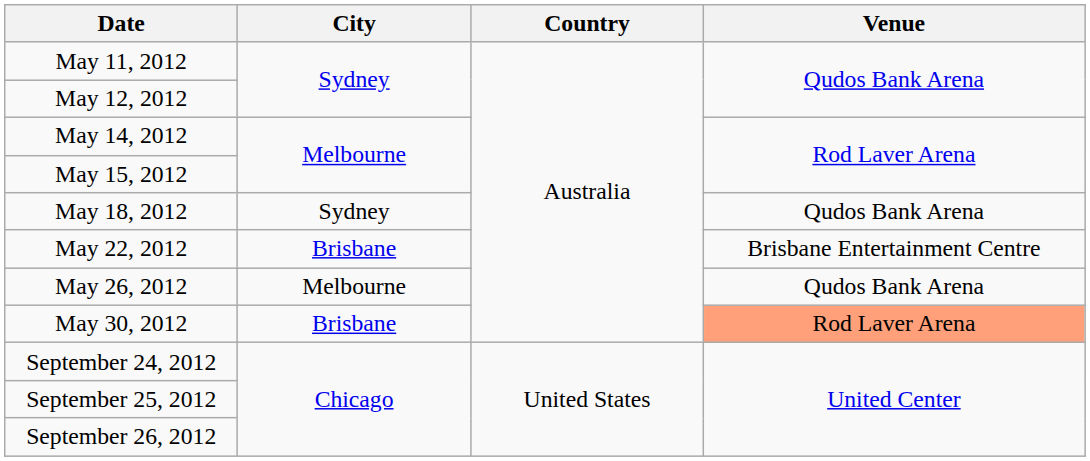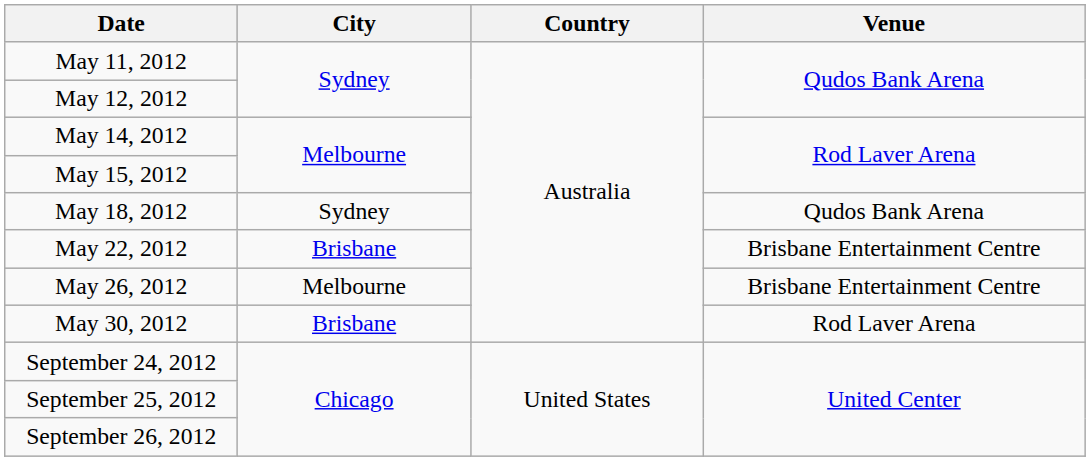May 26, 2012 | Venue: Qudos Bank Arena -> Brisbane Entertainment Centre
May 30, 2012 | Venue: lightsalmon background -> no background
